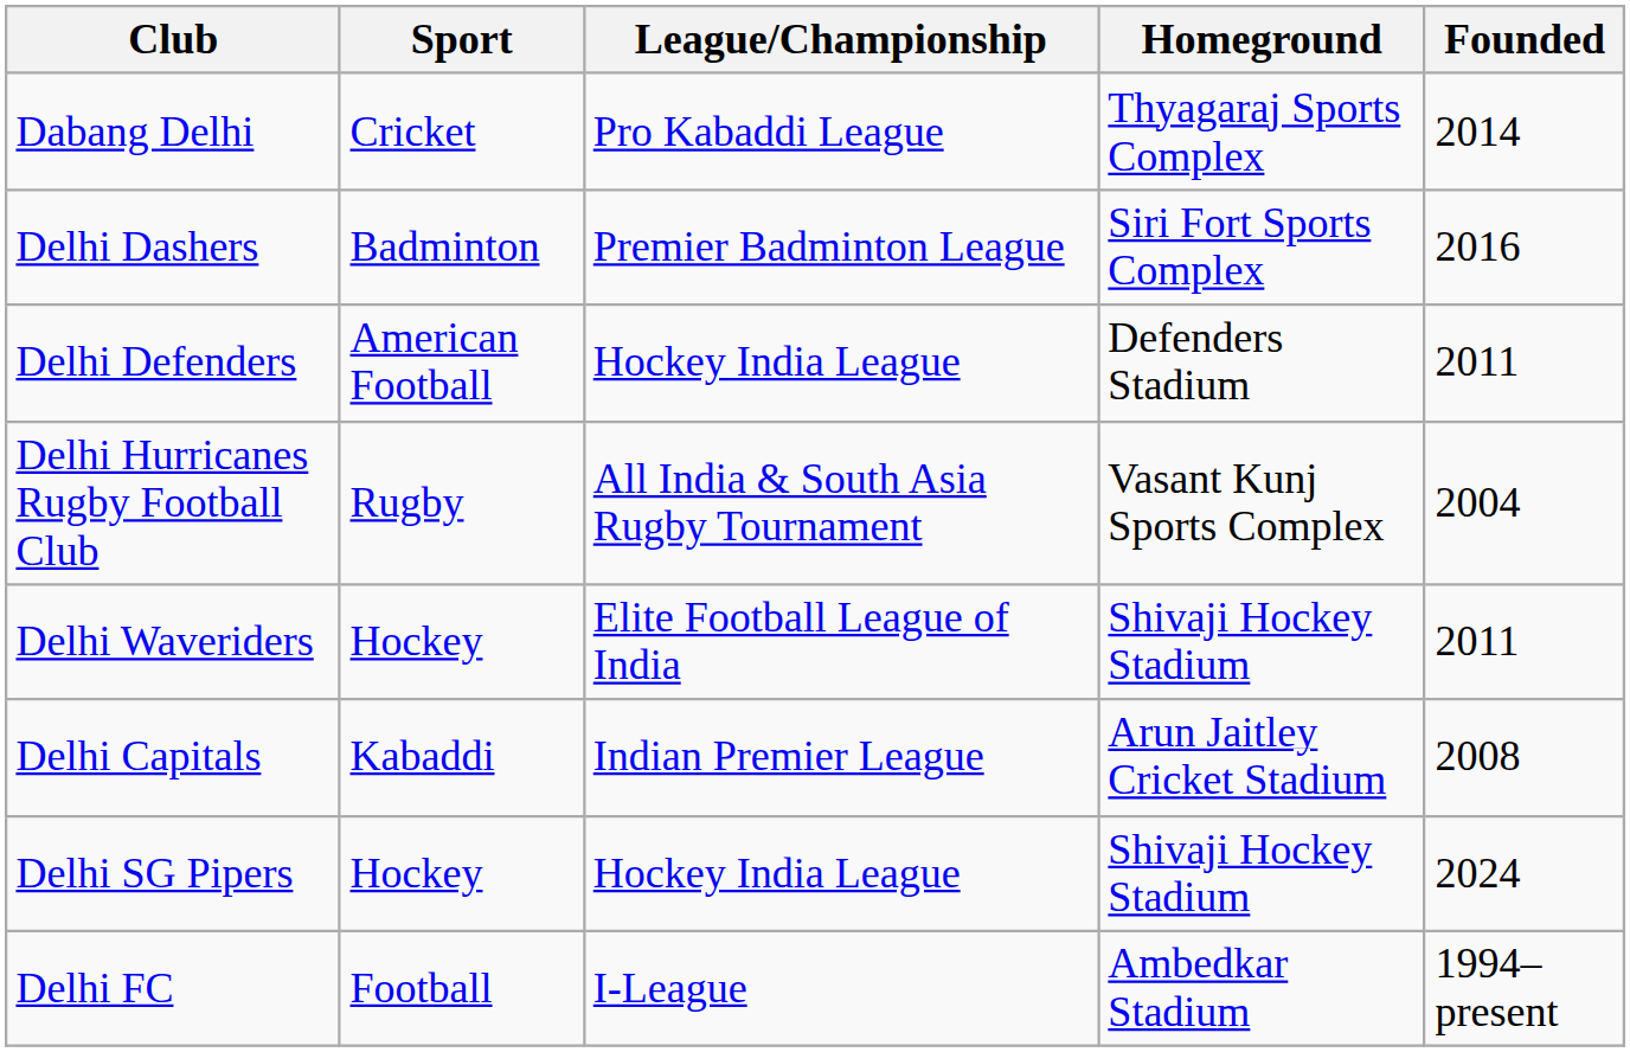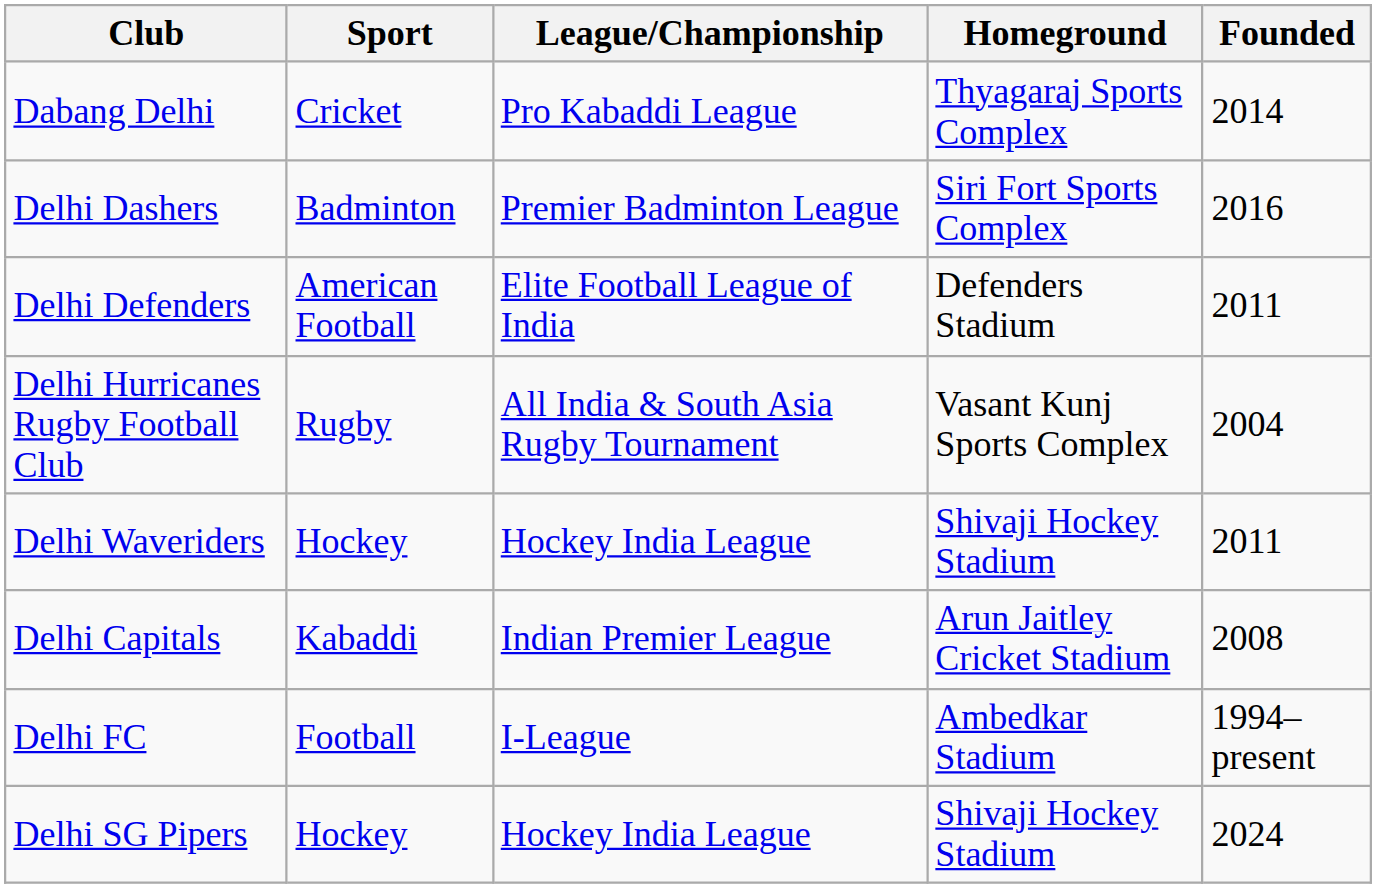Delhi Defenders | League/Championship: Hockey India League -> Elite Football League of India
Delhi Waveriders | League/Championship: Elite Football League of India -> Hockey India League
rows swapped: Delhi FC <-> Delhi SG Pipers
